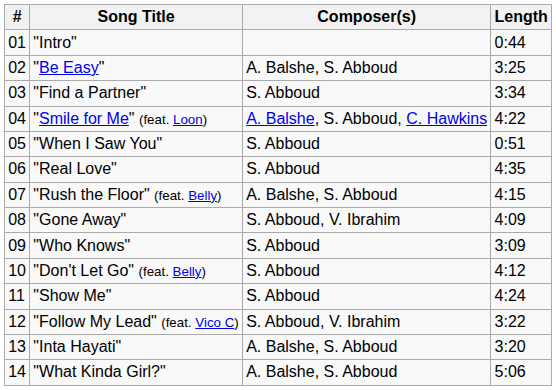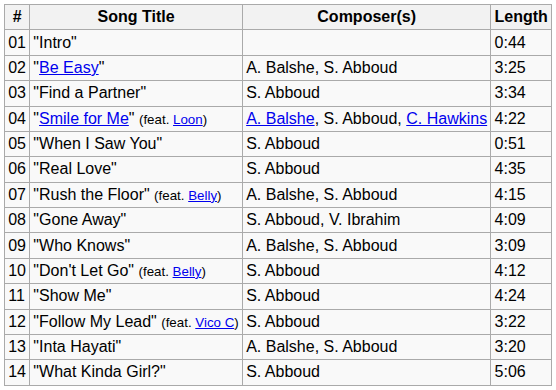"Who Knows" | Composer(s): S. Abboud -> A. Balshe, S. Abboud
"Follow My Lead" (feat. Vico C) | Composer(s): S. Abboud, V. Ibrahim -> S. Abboud
"What Kinda Girl?" | Composer(s): A. Balshe, S. Abboud -> S. Abboud
